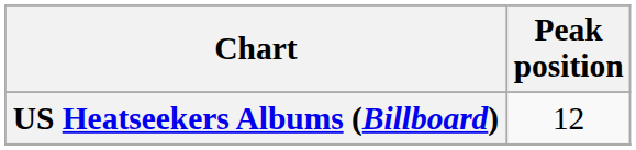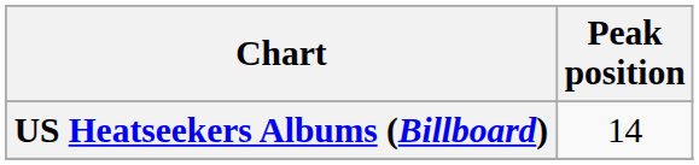US Heatseekers Albums (Billboard) | Peak position: 12 -> 14
